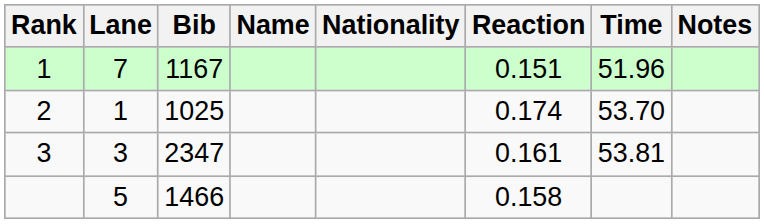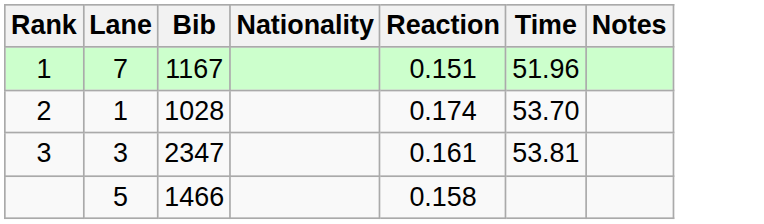- column: Name
2 | Bib: 1025 -> 1028
